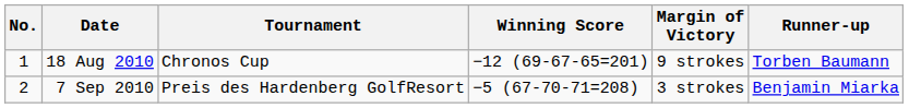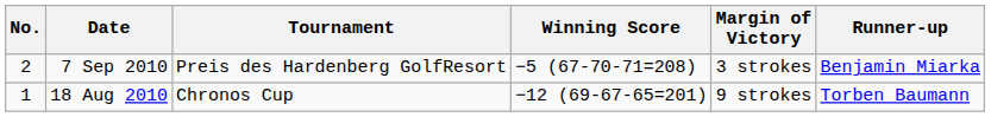rows swapped: 18 Aug 2010 <-> 7 Sep 2010
